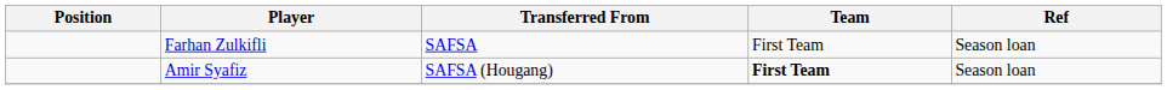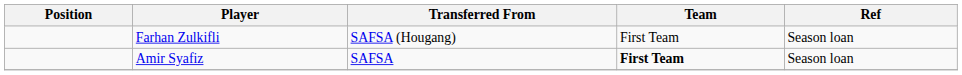Farhan Zulkifli | Transferred From: SAFSA -> SAFSA (Hougang)
Amir Syafiz | Transferred From: SAFSA (Hougang) -> SAFSA
